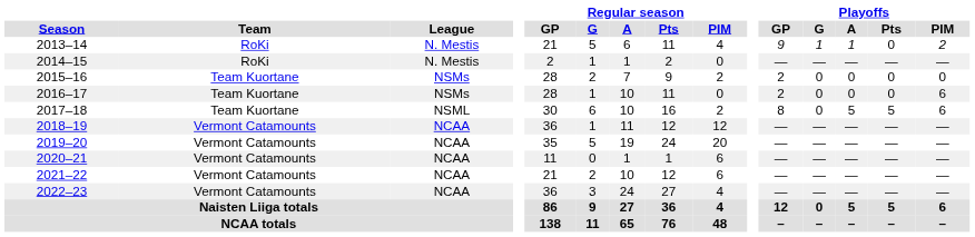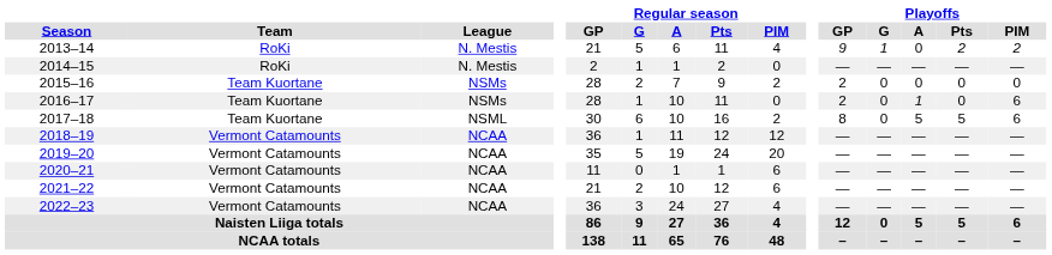2013–14 | Playoffs / A: 1 -> 0
2013–14 | Playoffs / Pts: 0 -> 2
2016–17 | Playoffs / A: 0 -> 1
